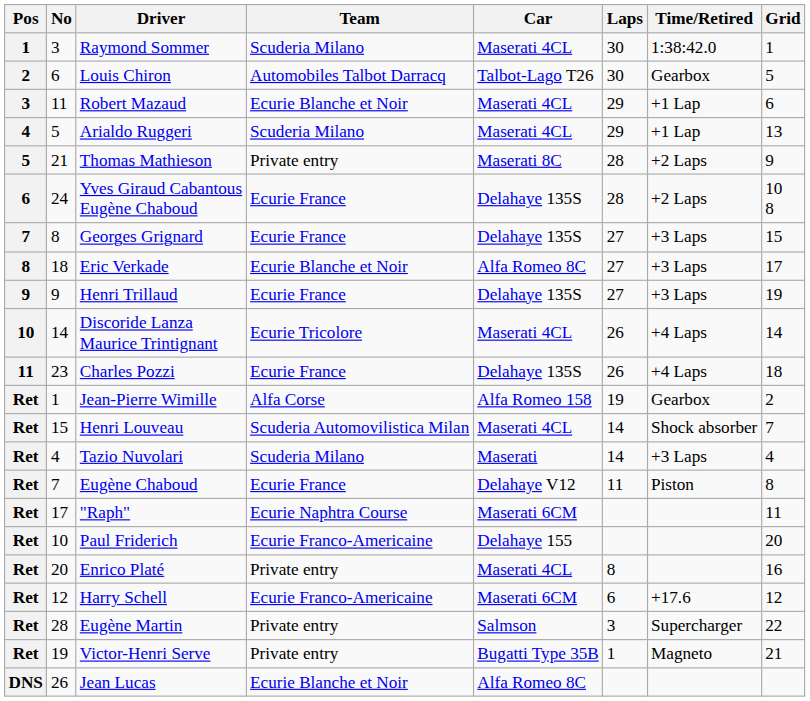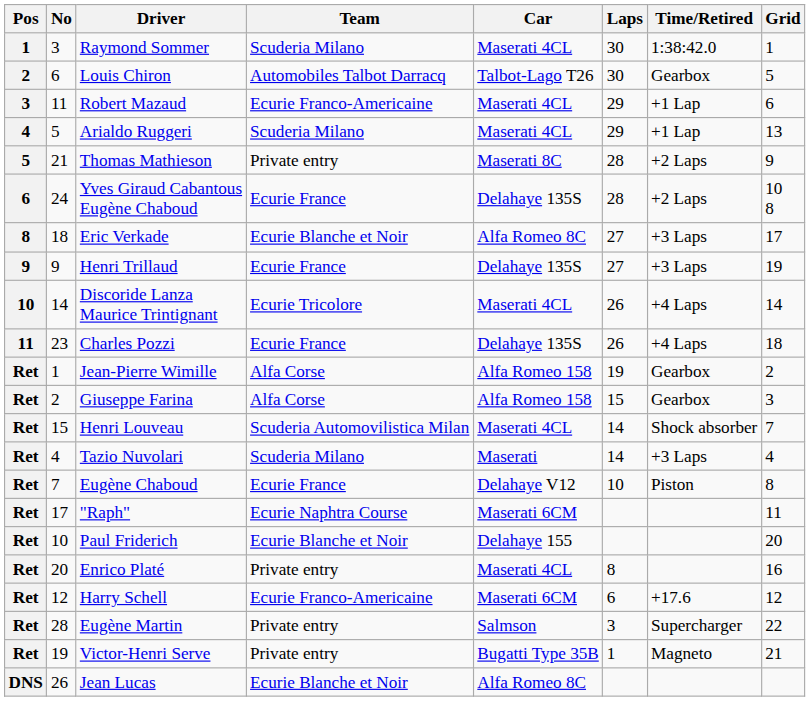Robert Mazaud | Team: Ecurie Blanche et Noir -> Ecurie Franco-Americaine
- row: 7 | 8 | Georges Grignard | Ecurie France | Delahaye 135S | 27 | +3 Laps | 15
+ row: Ret | 2 | Giuseppe Farina | Alfa Corse | Alfa Romeo 158 | 15 | Gearbox | 3
Eugène Chaboud | Laps: 11 -> 10
Paul Friderich | Team: Ecurie Franco-Americaine -> Ecurie Blanche et Noir
